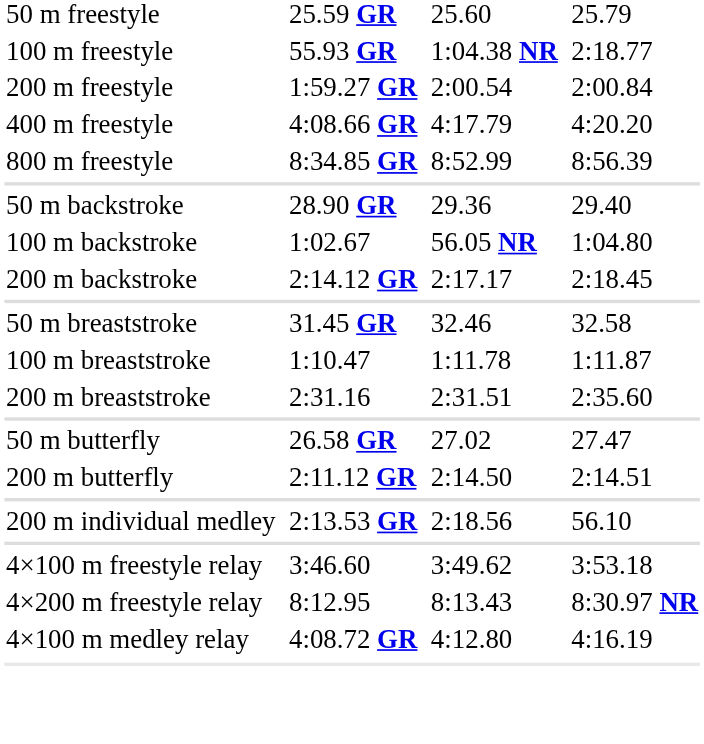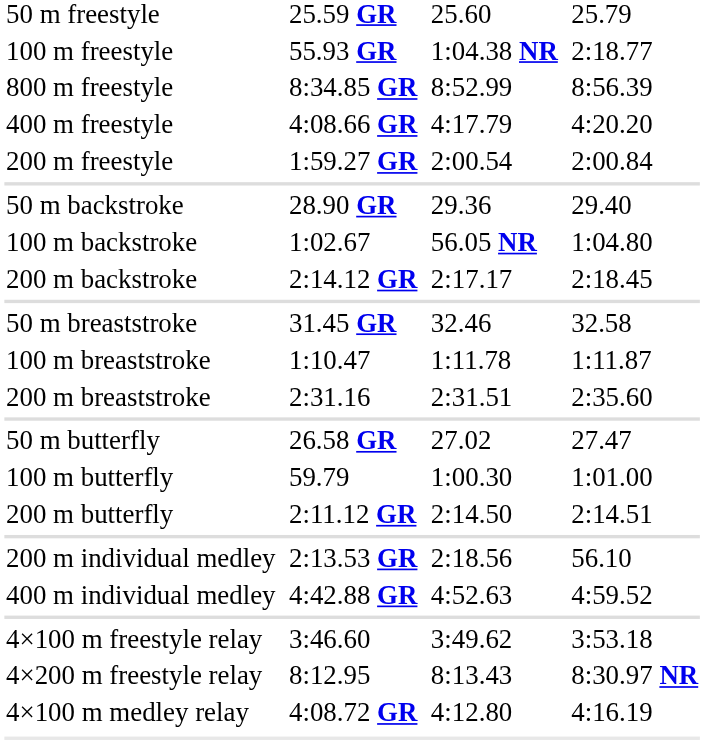rows swapped: 200 m freestyle <-> 800 m freestyle
+ row: 100 m butterfly | 59.79 | 1:00.30 | 1:01.00
+ row: 400 m individual medley | 4:42.88 GR | 4:52.63 | 4:59.52
